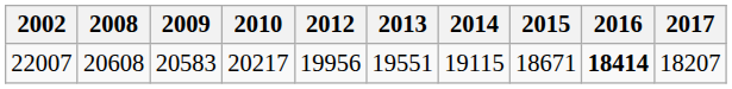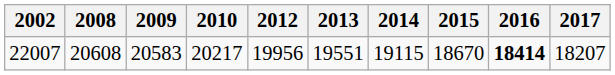22007 | 2015: 18671 -> 18670
